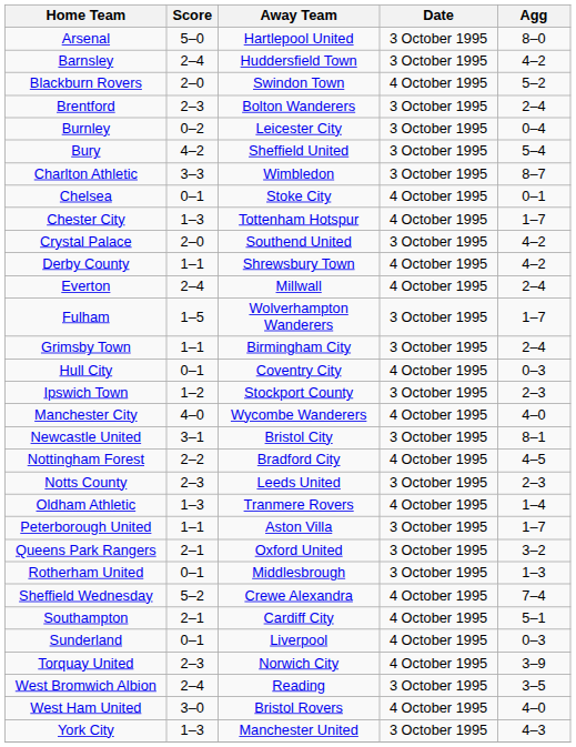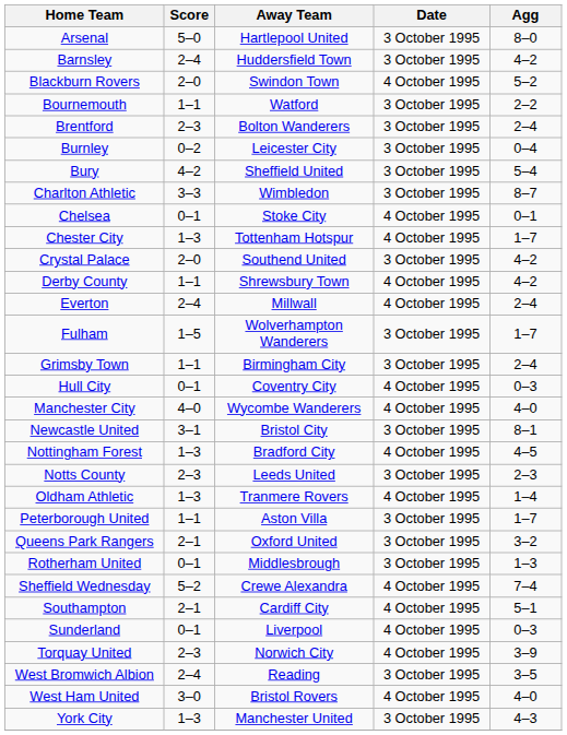+ row: Bournemouth | 1–1 | Watford | 3 October 1995 | 2–2
- row: Ipswich Town | 1–2 | Stockport County | 3 October 1995 | 2–3
Nottingham Forest | Score: 2–2 -> 1–3
